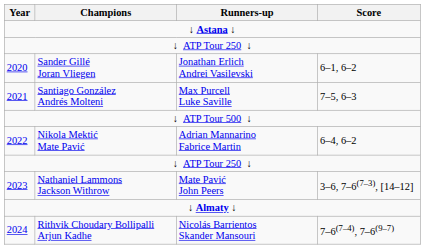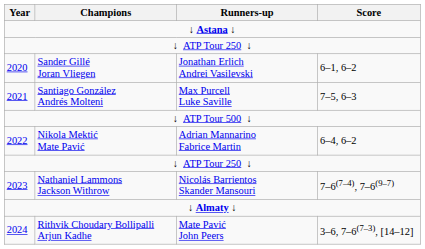2023 | Runners-up: Mate Pavić John Peers -> Nicolás Barrientos Skander Mansouri
2023 | Score: 3–6, 7–6(7–3), [14–12] -> 7–6(7–4), 7–6(9–7)
2024 | Runners-up: Nicolás Barrientos Skander Mansouri -> Mate Pavić John Peers
2024 | Score: 7–6(7–4), 7–6(9–7) -> 3–6, 7–6(7–3), [14–12]
